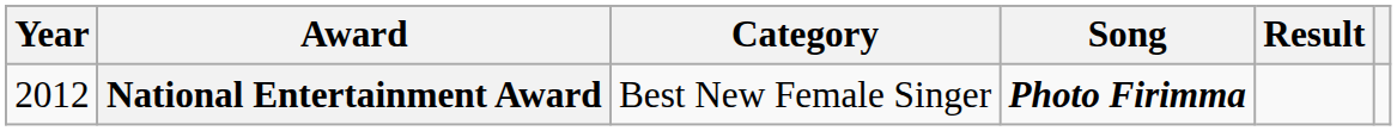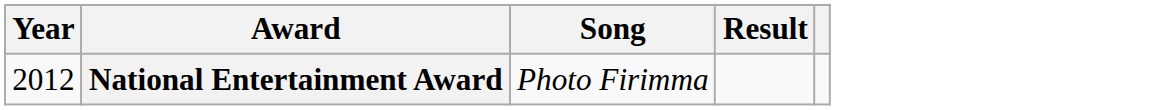- column: Category | Best New Female Singer
National Entertainment Award | Song: bold -> normal
